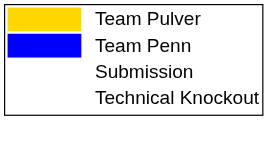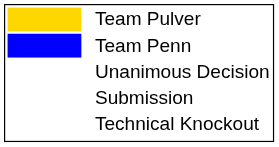+ row: Unanimous Decision
